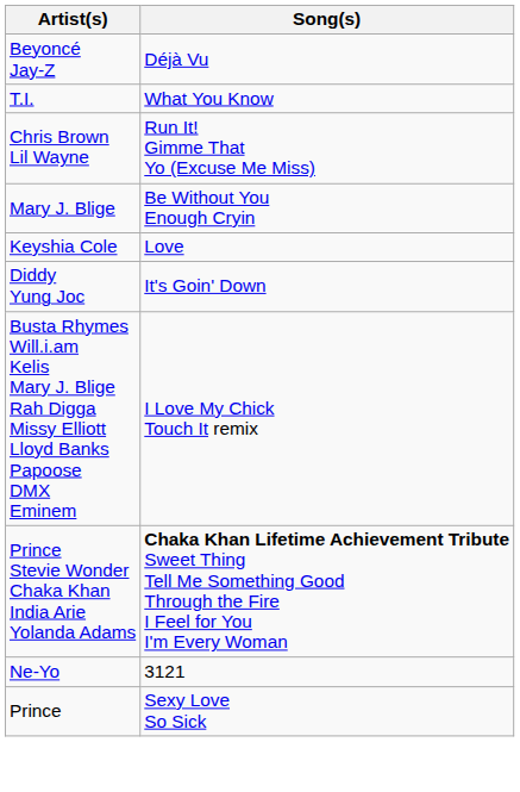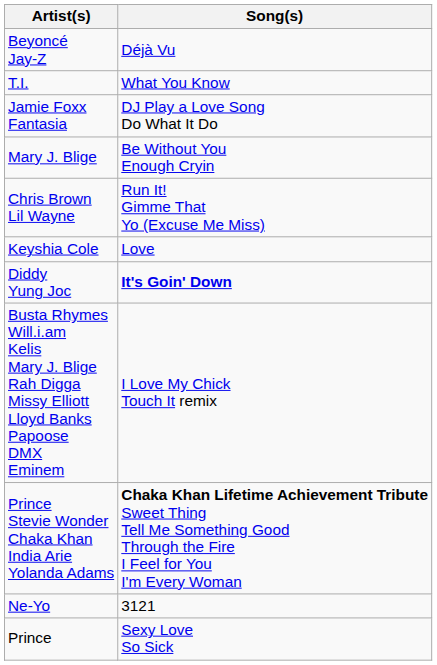+ row: Jamie Foxx Fantasia | DJ Play a Love Song Do What It Do
rows swapped: Chris Brown Lil Wayne <-> Mary J. Blige
Diddy Yung Joc | Song(s): normal -> bold
